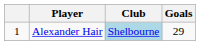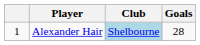Alexander Hair | Goals: 29 -> 28
